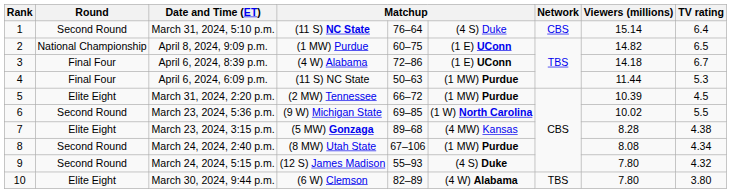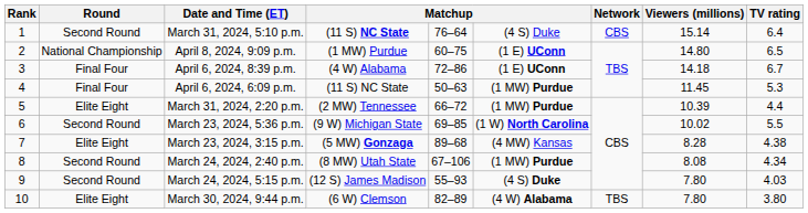April 8, 2024, 9:09 p.m. | Viewers (millions): 14.82 -> 14.80
April 6, 2024, 6:09 p.m. | Viewers (millions): 11.44 -> 11.45
March 31, 2024, 2:20 p.m. | TV rating: 4.5 -> 4.4
March 24, 2024, 5:15 p.m. | TV rating: 4.32 -> 4.03
